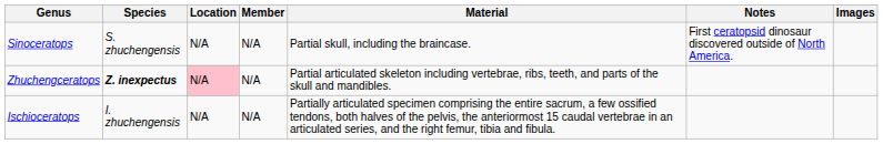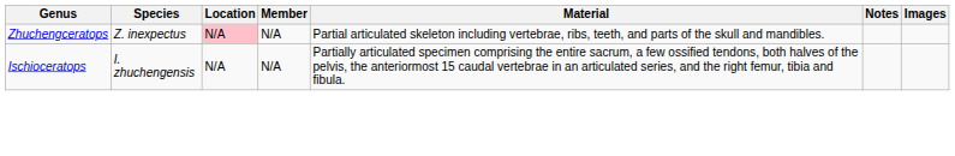- row: Sinoceratops | S. zhuchengensis | N/A | N/A | Partial skull, including the braincase. | First ceratopsid dinosaur discovered outside of North America.
Zhuchengceratops | Species: bold -> normal
